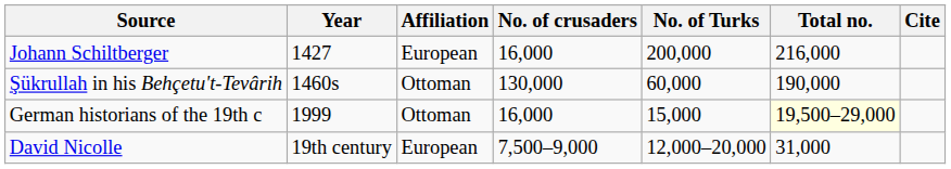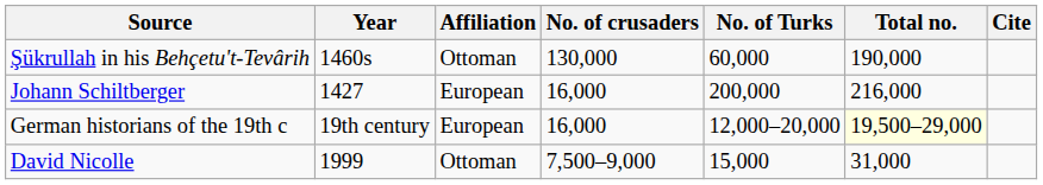rows swapped: Johann Schiltberger <-> Şükrullah in his Behçetu't-Tevârih
German historians of the 19th c | Year: 1999 -> 19th century
German historians of the 19th c | Affiliation: Ottoman -> European
German historians of the 19th c | No. of Turks: 15,000 -> 12,000–20,000
David Nicolle | Year: 19th century -> 1999
David Nicolle | Affiliation: European -> Ottoman
David Nicolle | No. of Turks: 12,000–20,000 -> 15,000
